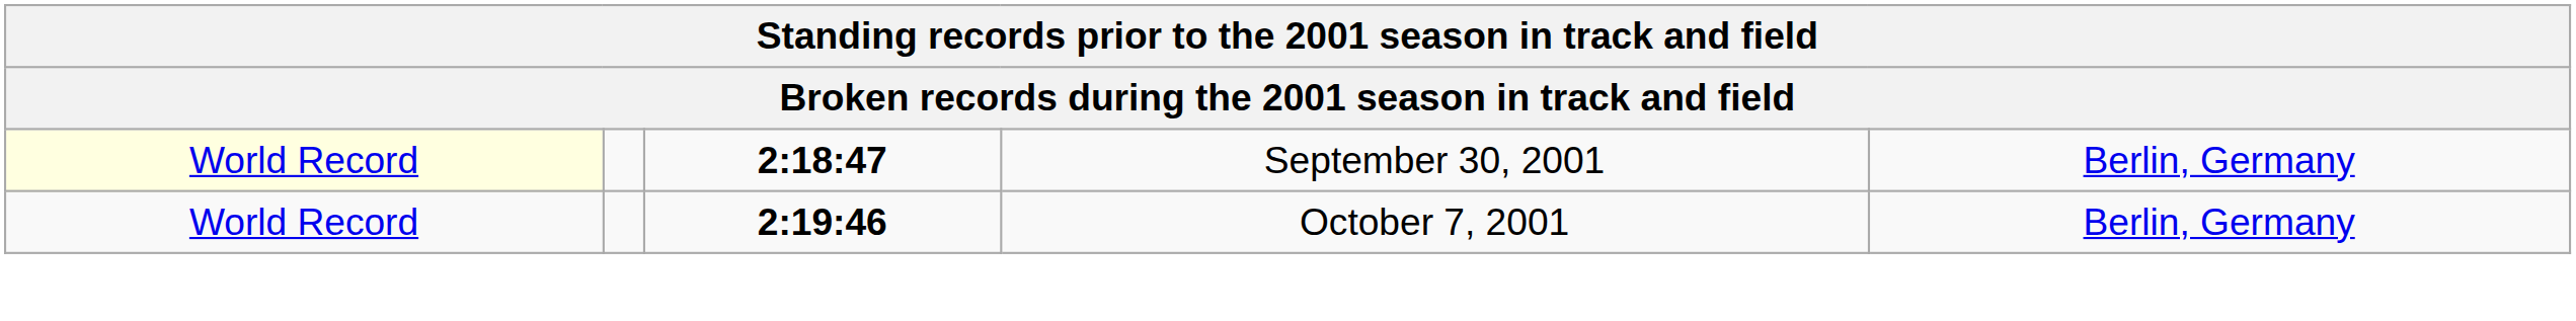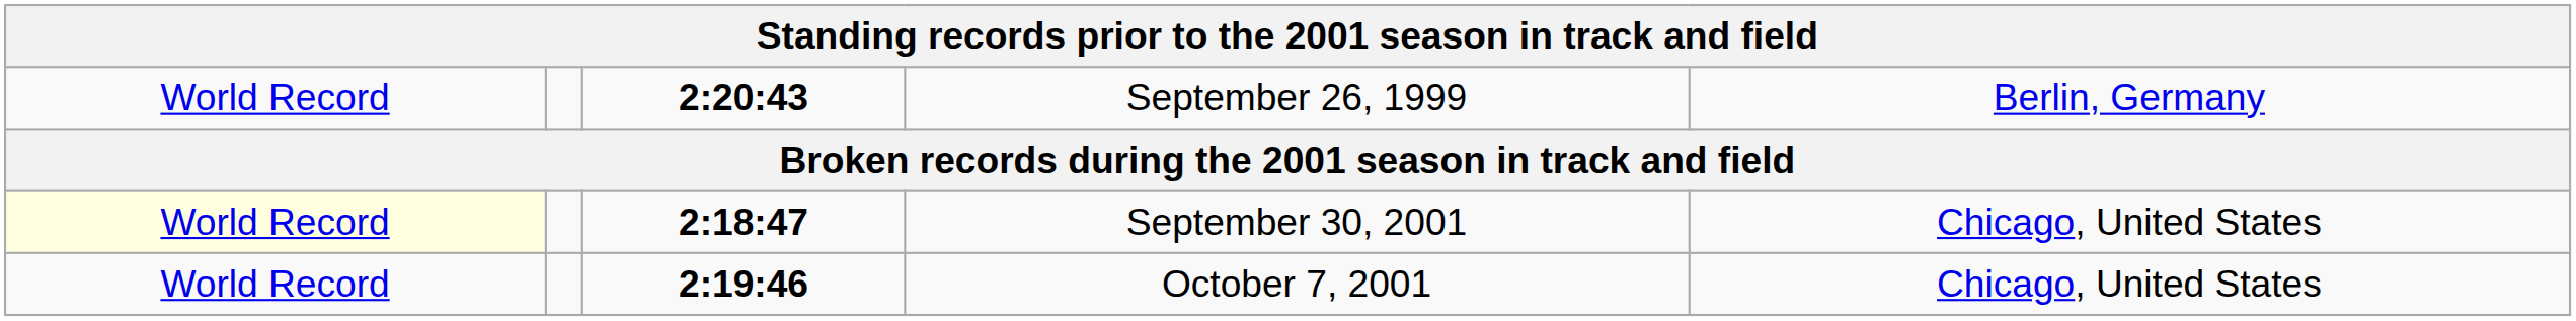+ row: World Record | 2:20:43 | September 26, 1999 | Berlin, Germany
September 30, 2001 | column 5: Berlin, Germany -> Chicago, United States
October 7, 2001 | column 5: Berlin, Germany -> Chicago, United States
